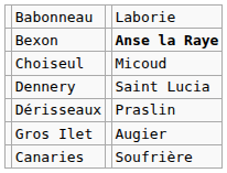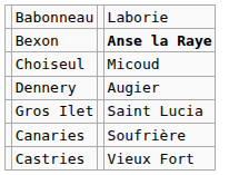Dennery | column 4: Saint Lucia -> Augier
- row: Dérisseaux | Praslin
Gros Ilet | column 4: Augier -> Saint Lucia
+ row: Castries | Vieux Fort
